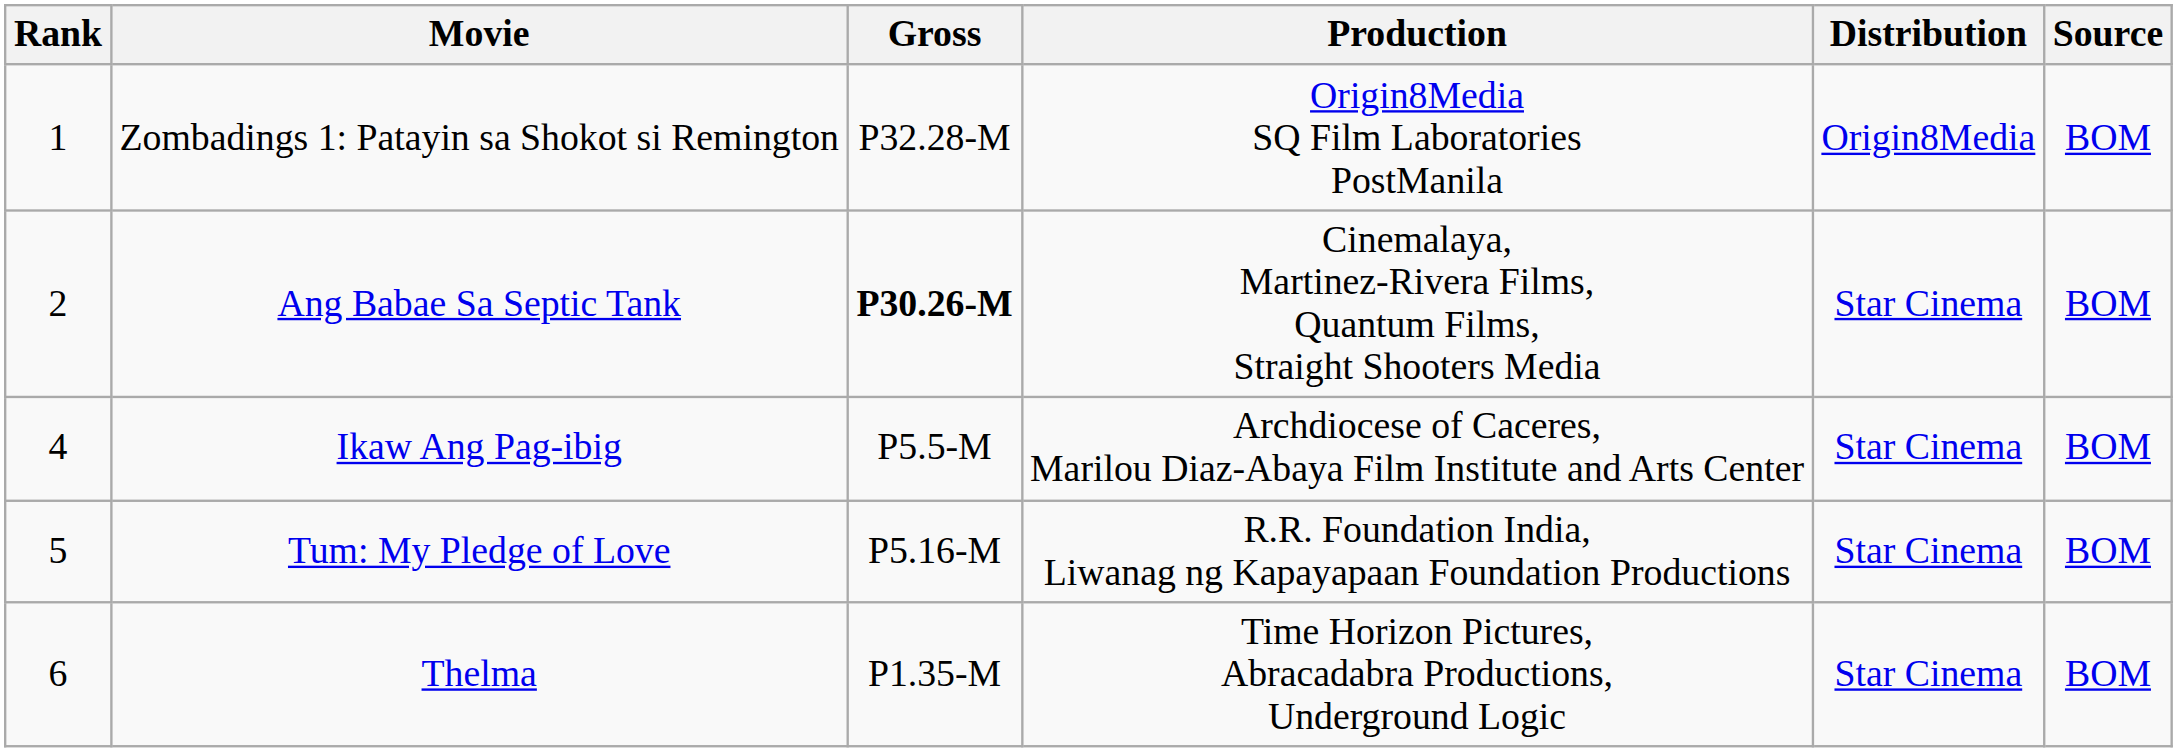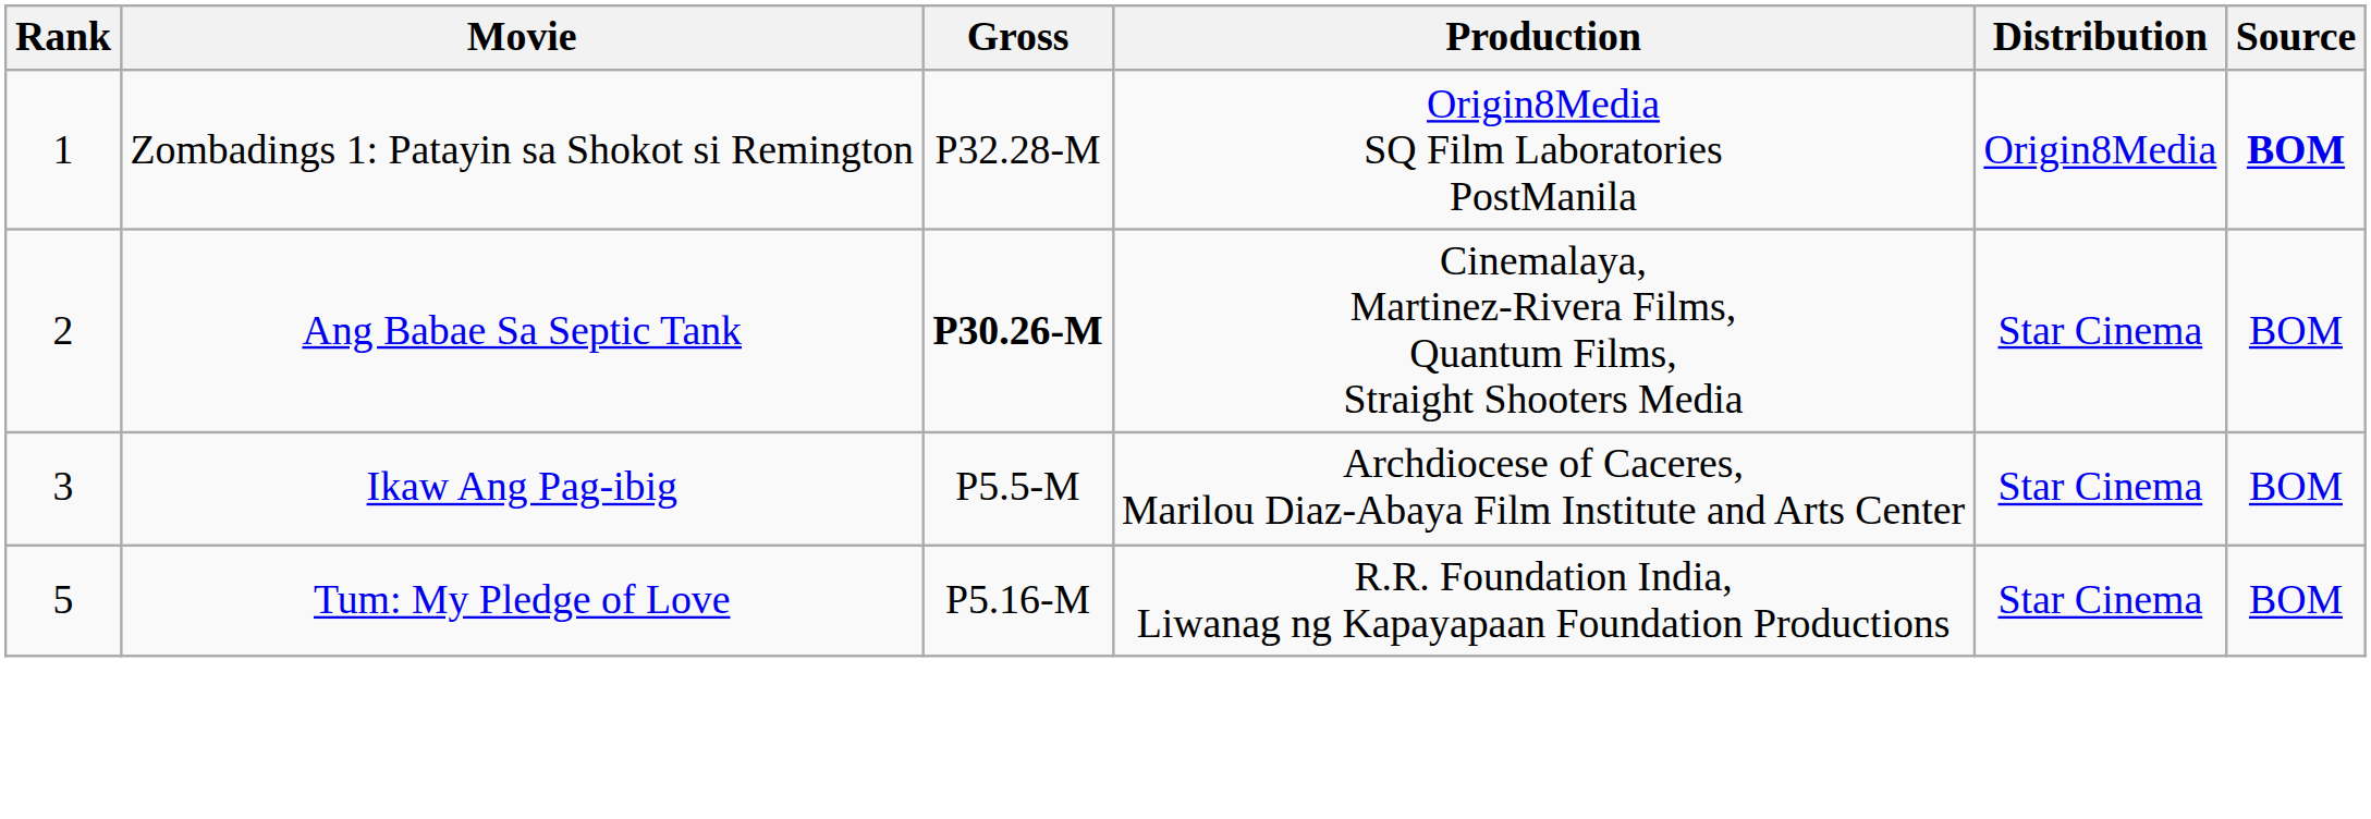Zombadings 1: Patayin sa Shokot si Remington | Source: normal -> bold
Ikaw Ang Pag-ibig | Rank: 4 -> 3
- row: 6 | Thelma | P1.35-M | Time Horizon Pictures, Abracadabra Productions, Underground Logic | Star Cinema | BOM
